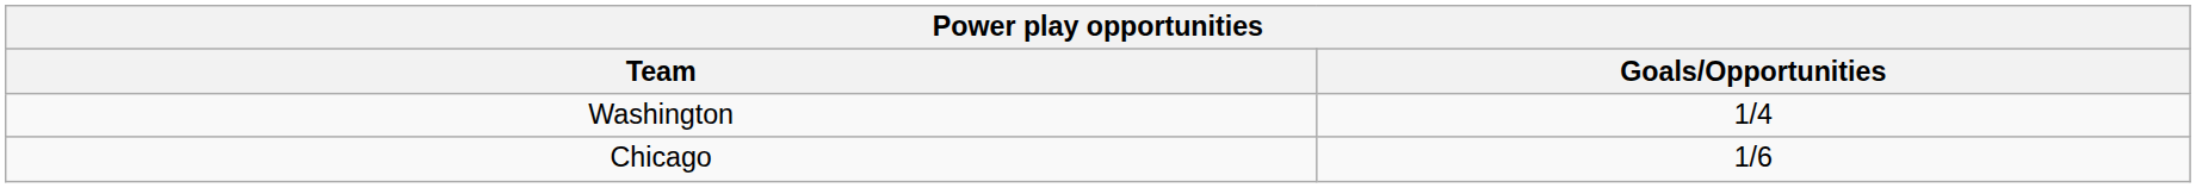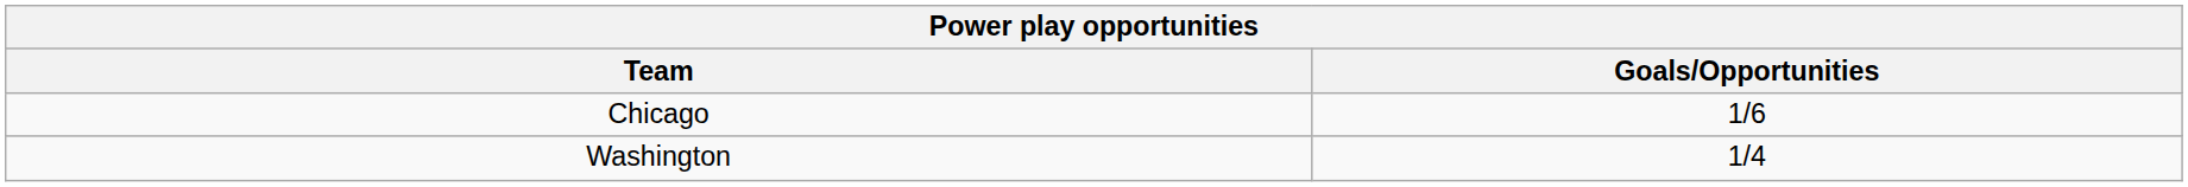rows swapped: Chicago <-> Washington
